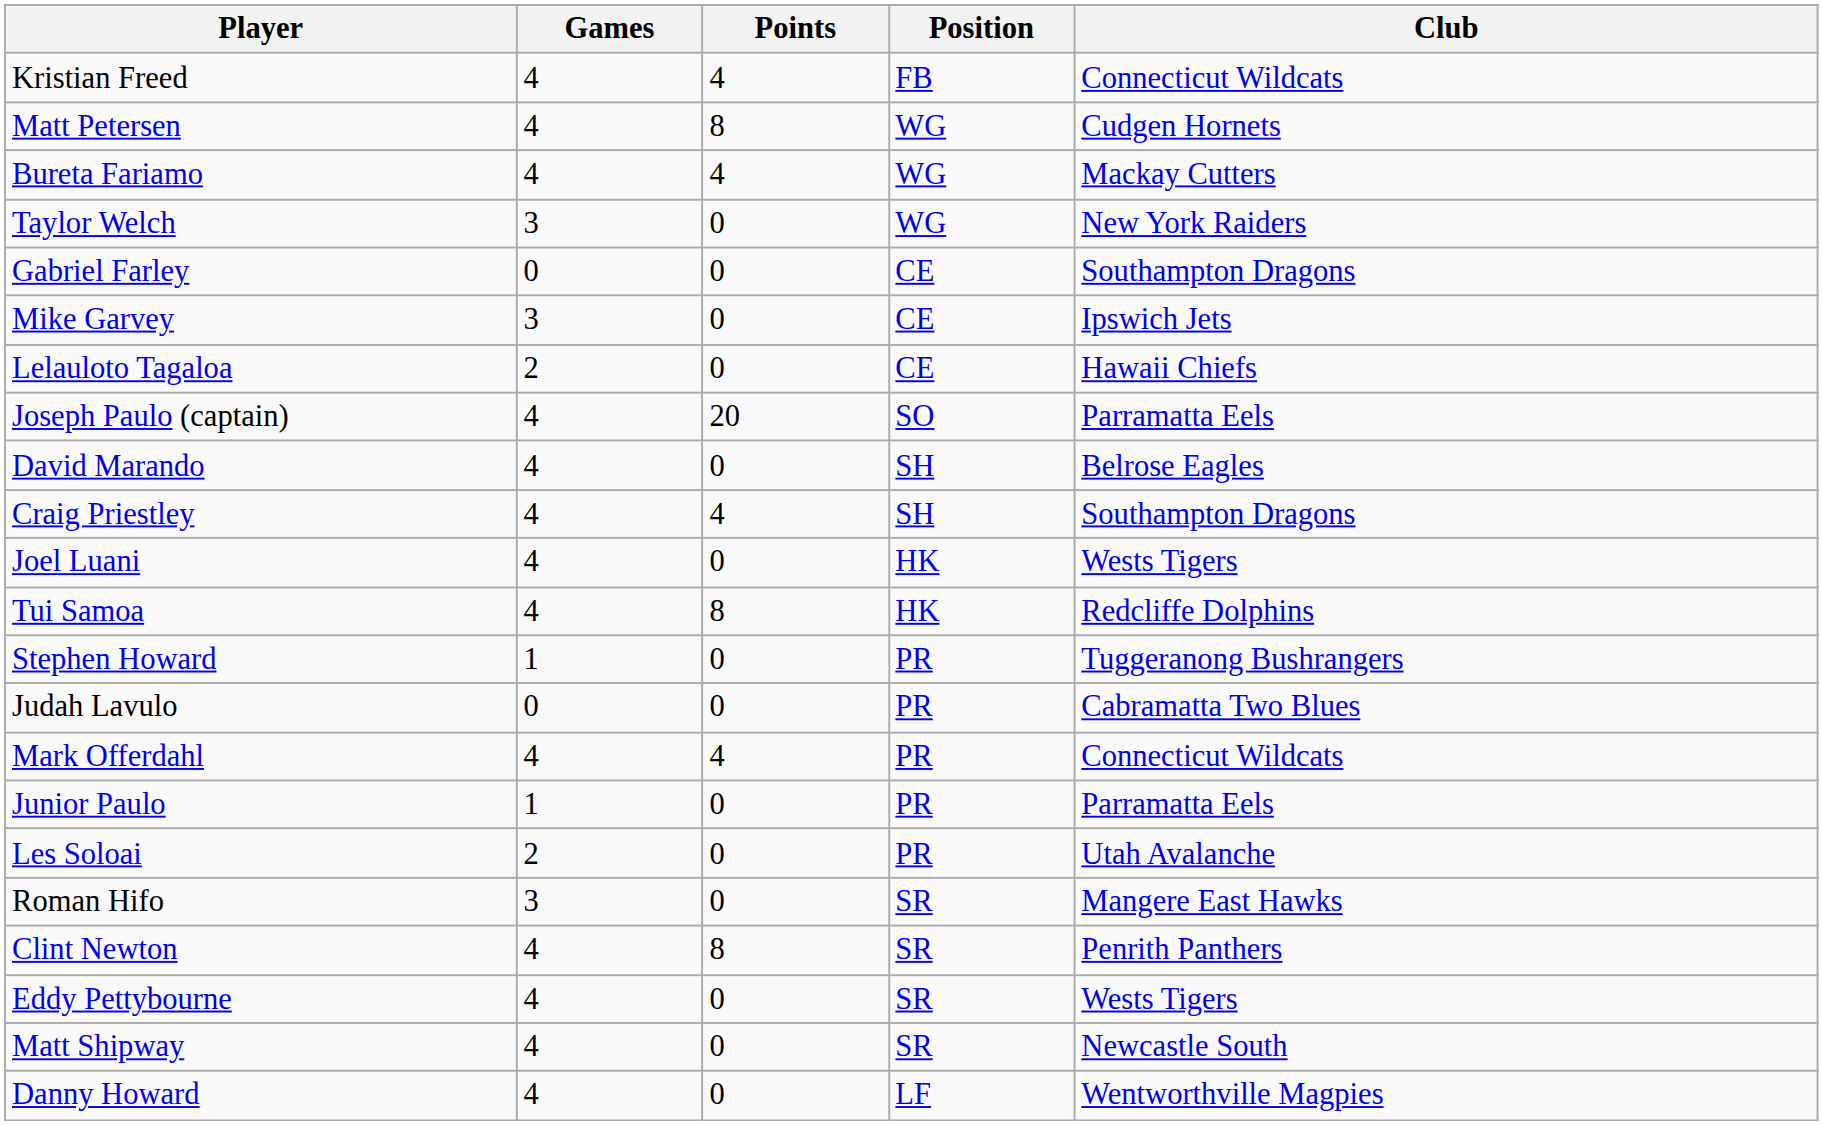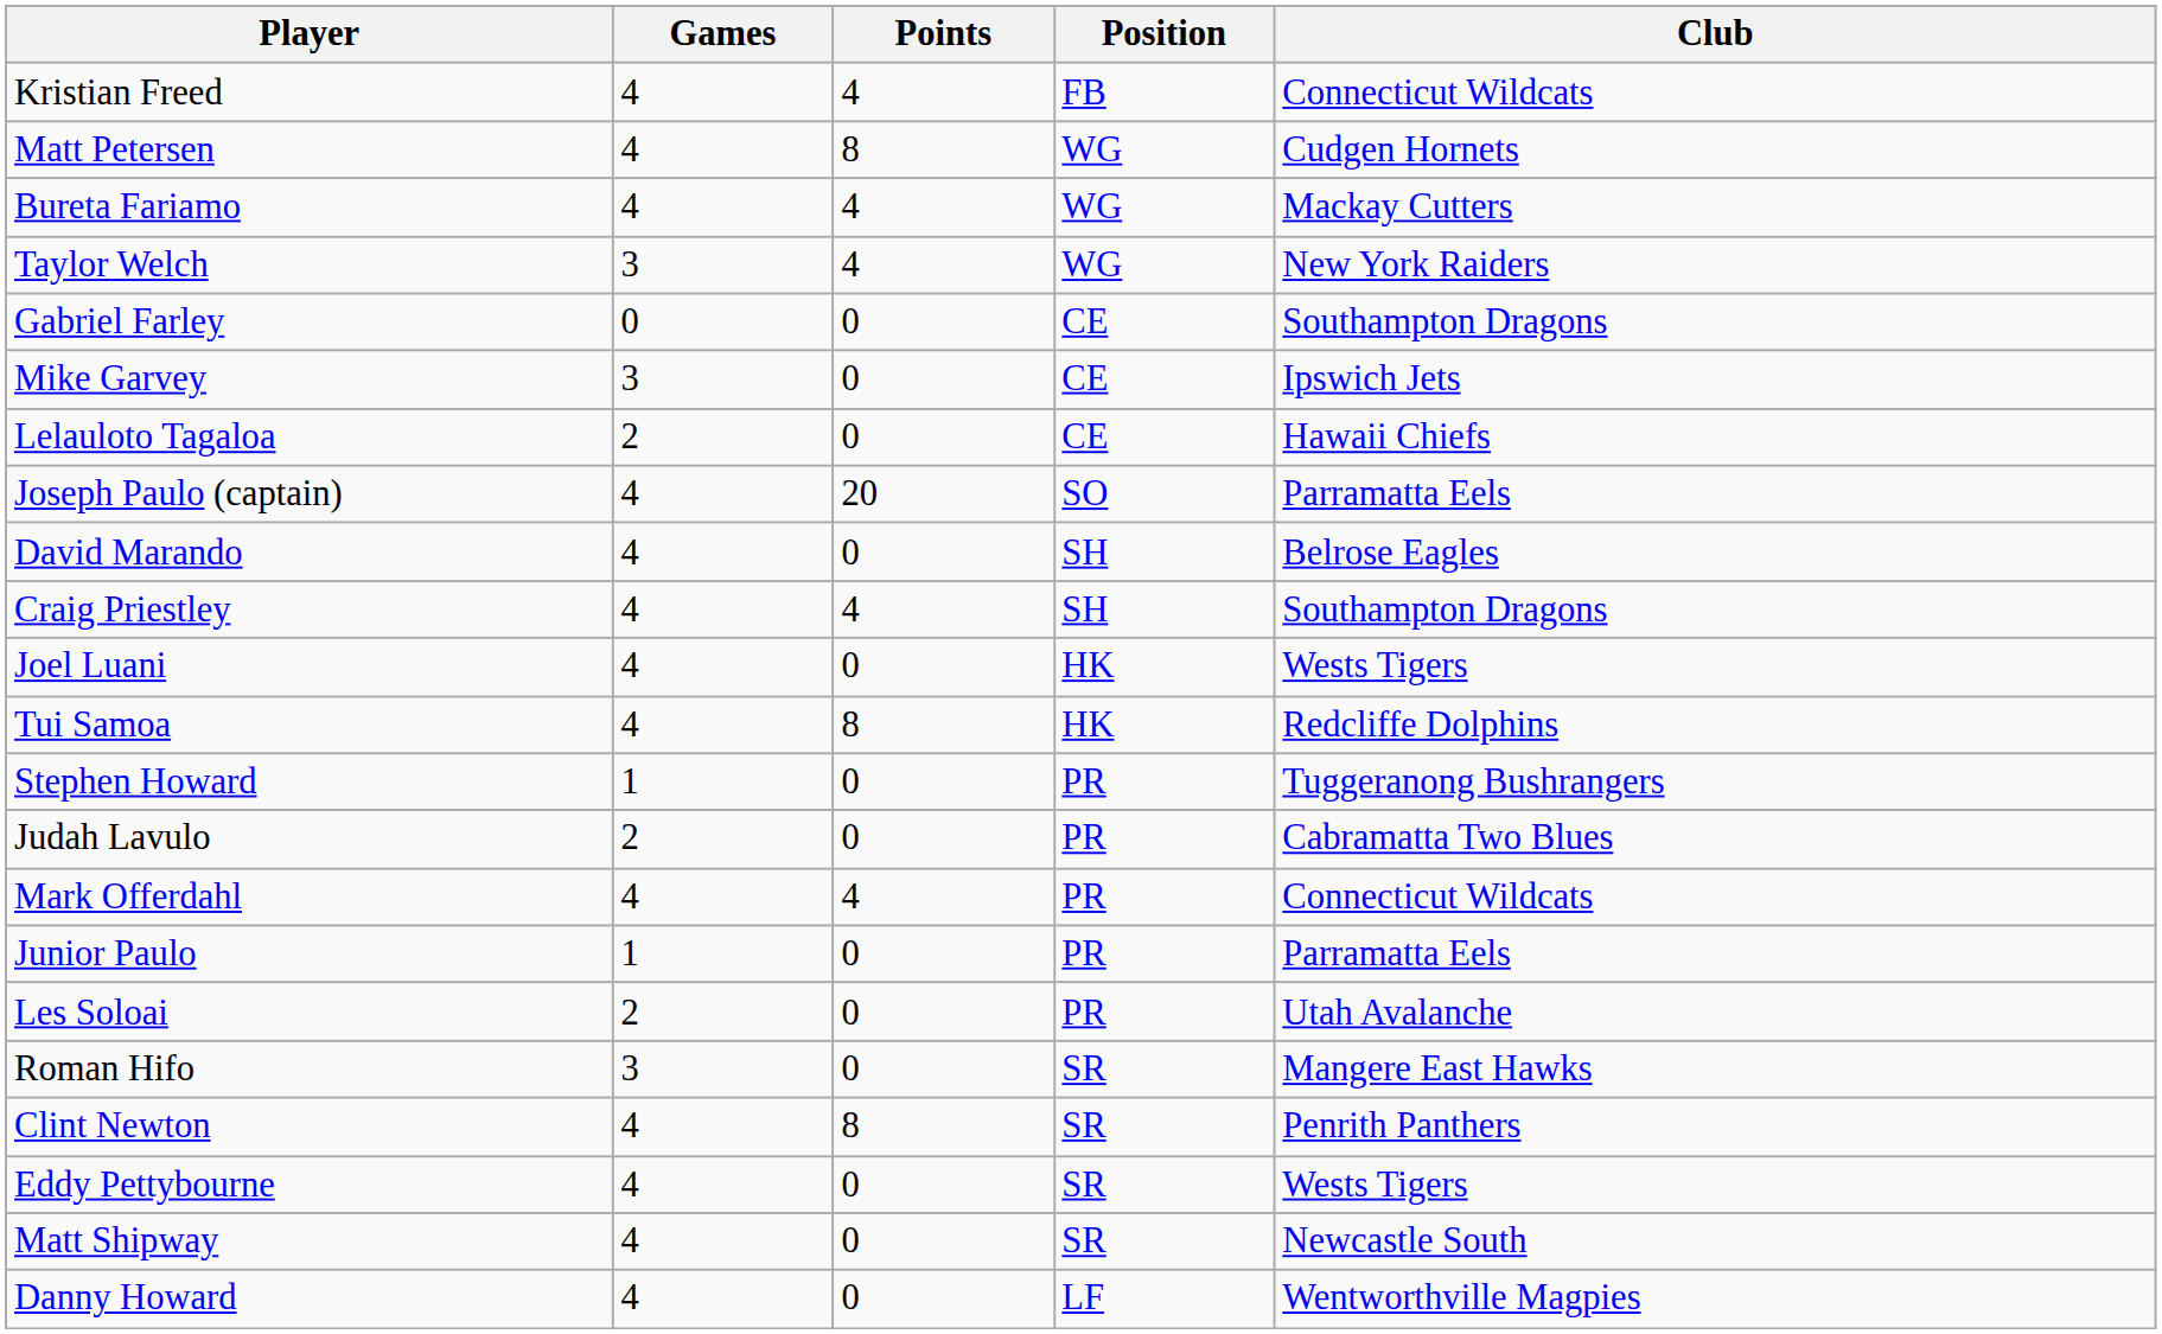Taylor Welch | Points: 0 -> 4
Judah Lavulo | Games: 0 -> 2
